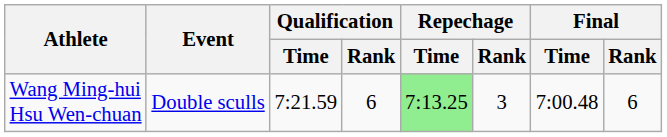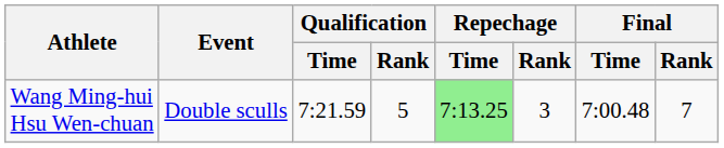Wang Ming-hui Hsu Wen-chuan | Qualification / Rank: 6 -> 5
Wang Ming-hui Hsu Wen-chuan | Final / Rank: 6 -> 7
